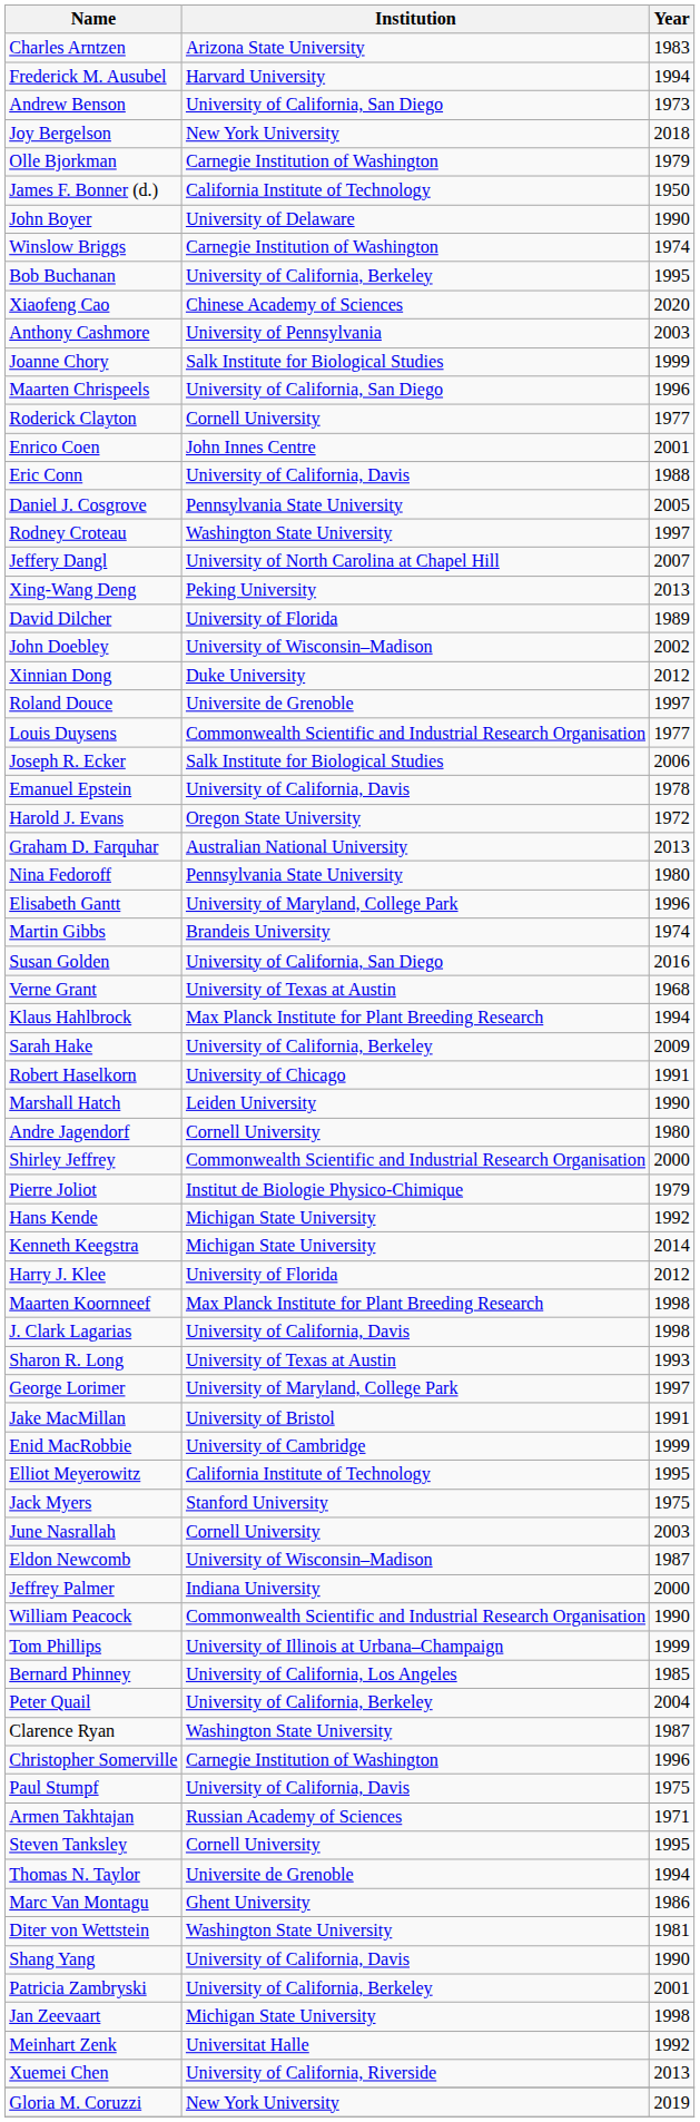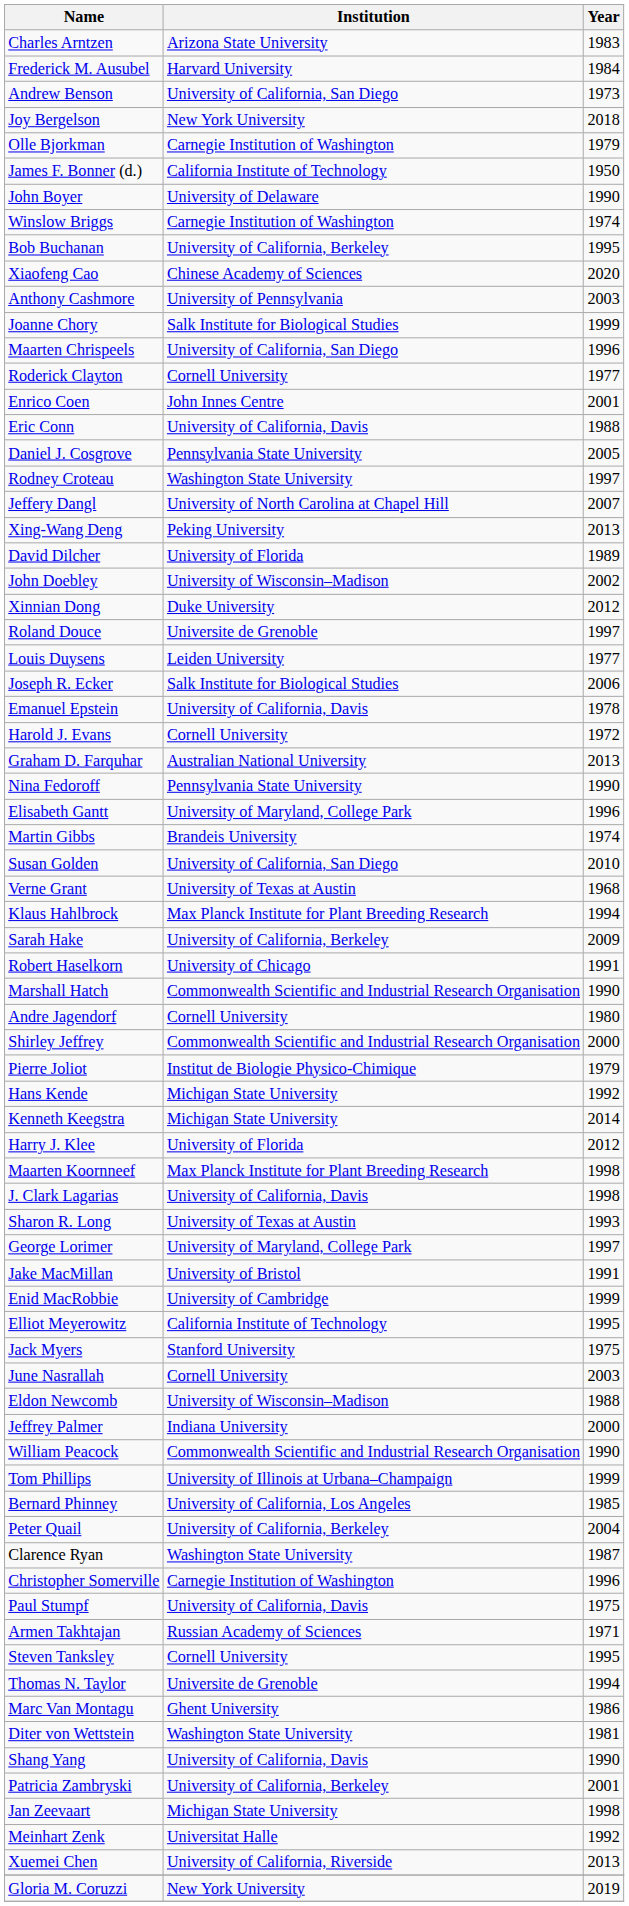Frederick M. Ausubel | Year: 1994 -> 1984
Louis Duysens | Institution: Commonwealth Scientific and Industrial Research Organisation -> Leiden University
Harold J. Evans | Institution: Oregon State University -> Cornell University
Nina Fedoroff | Year: 1980 -> 1990
Susan Golden | Year: 2016 -> 2010
Marshall Hatch | Institution: Leiden University -> Commonwealth Scientific and Industrial Research Organisation
Eldon Newcomb | Year: 1987 -> 1988
